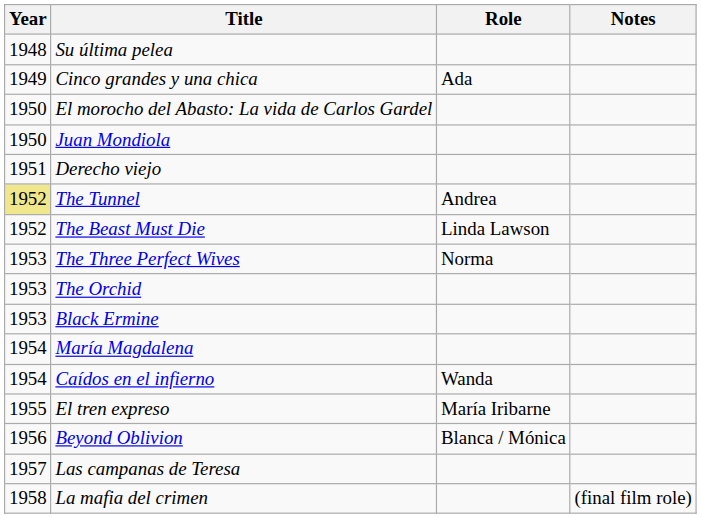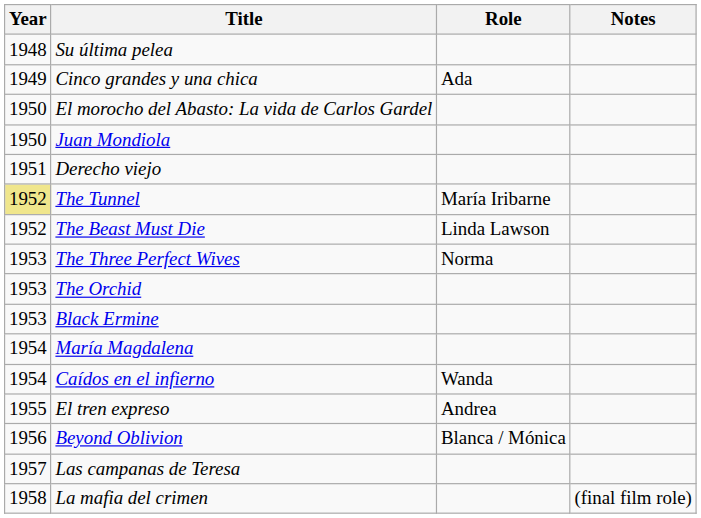The Tunnel | Role: Andrea -> María Iribarne
El tren expreso | Role: María Iribarne -> Andrea
